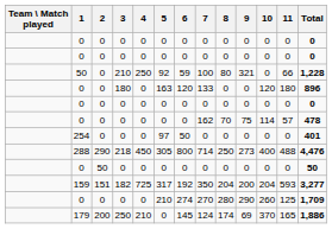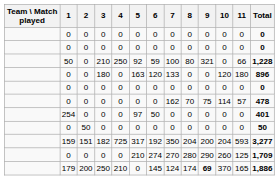- row: 288 | 290 | 218 | 450 | 305 | 800 | 714 | 250 | 273 | 400 | 488 | 4,476
179 | 9: normal -> bold
